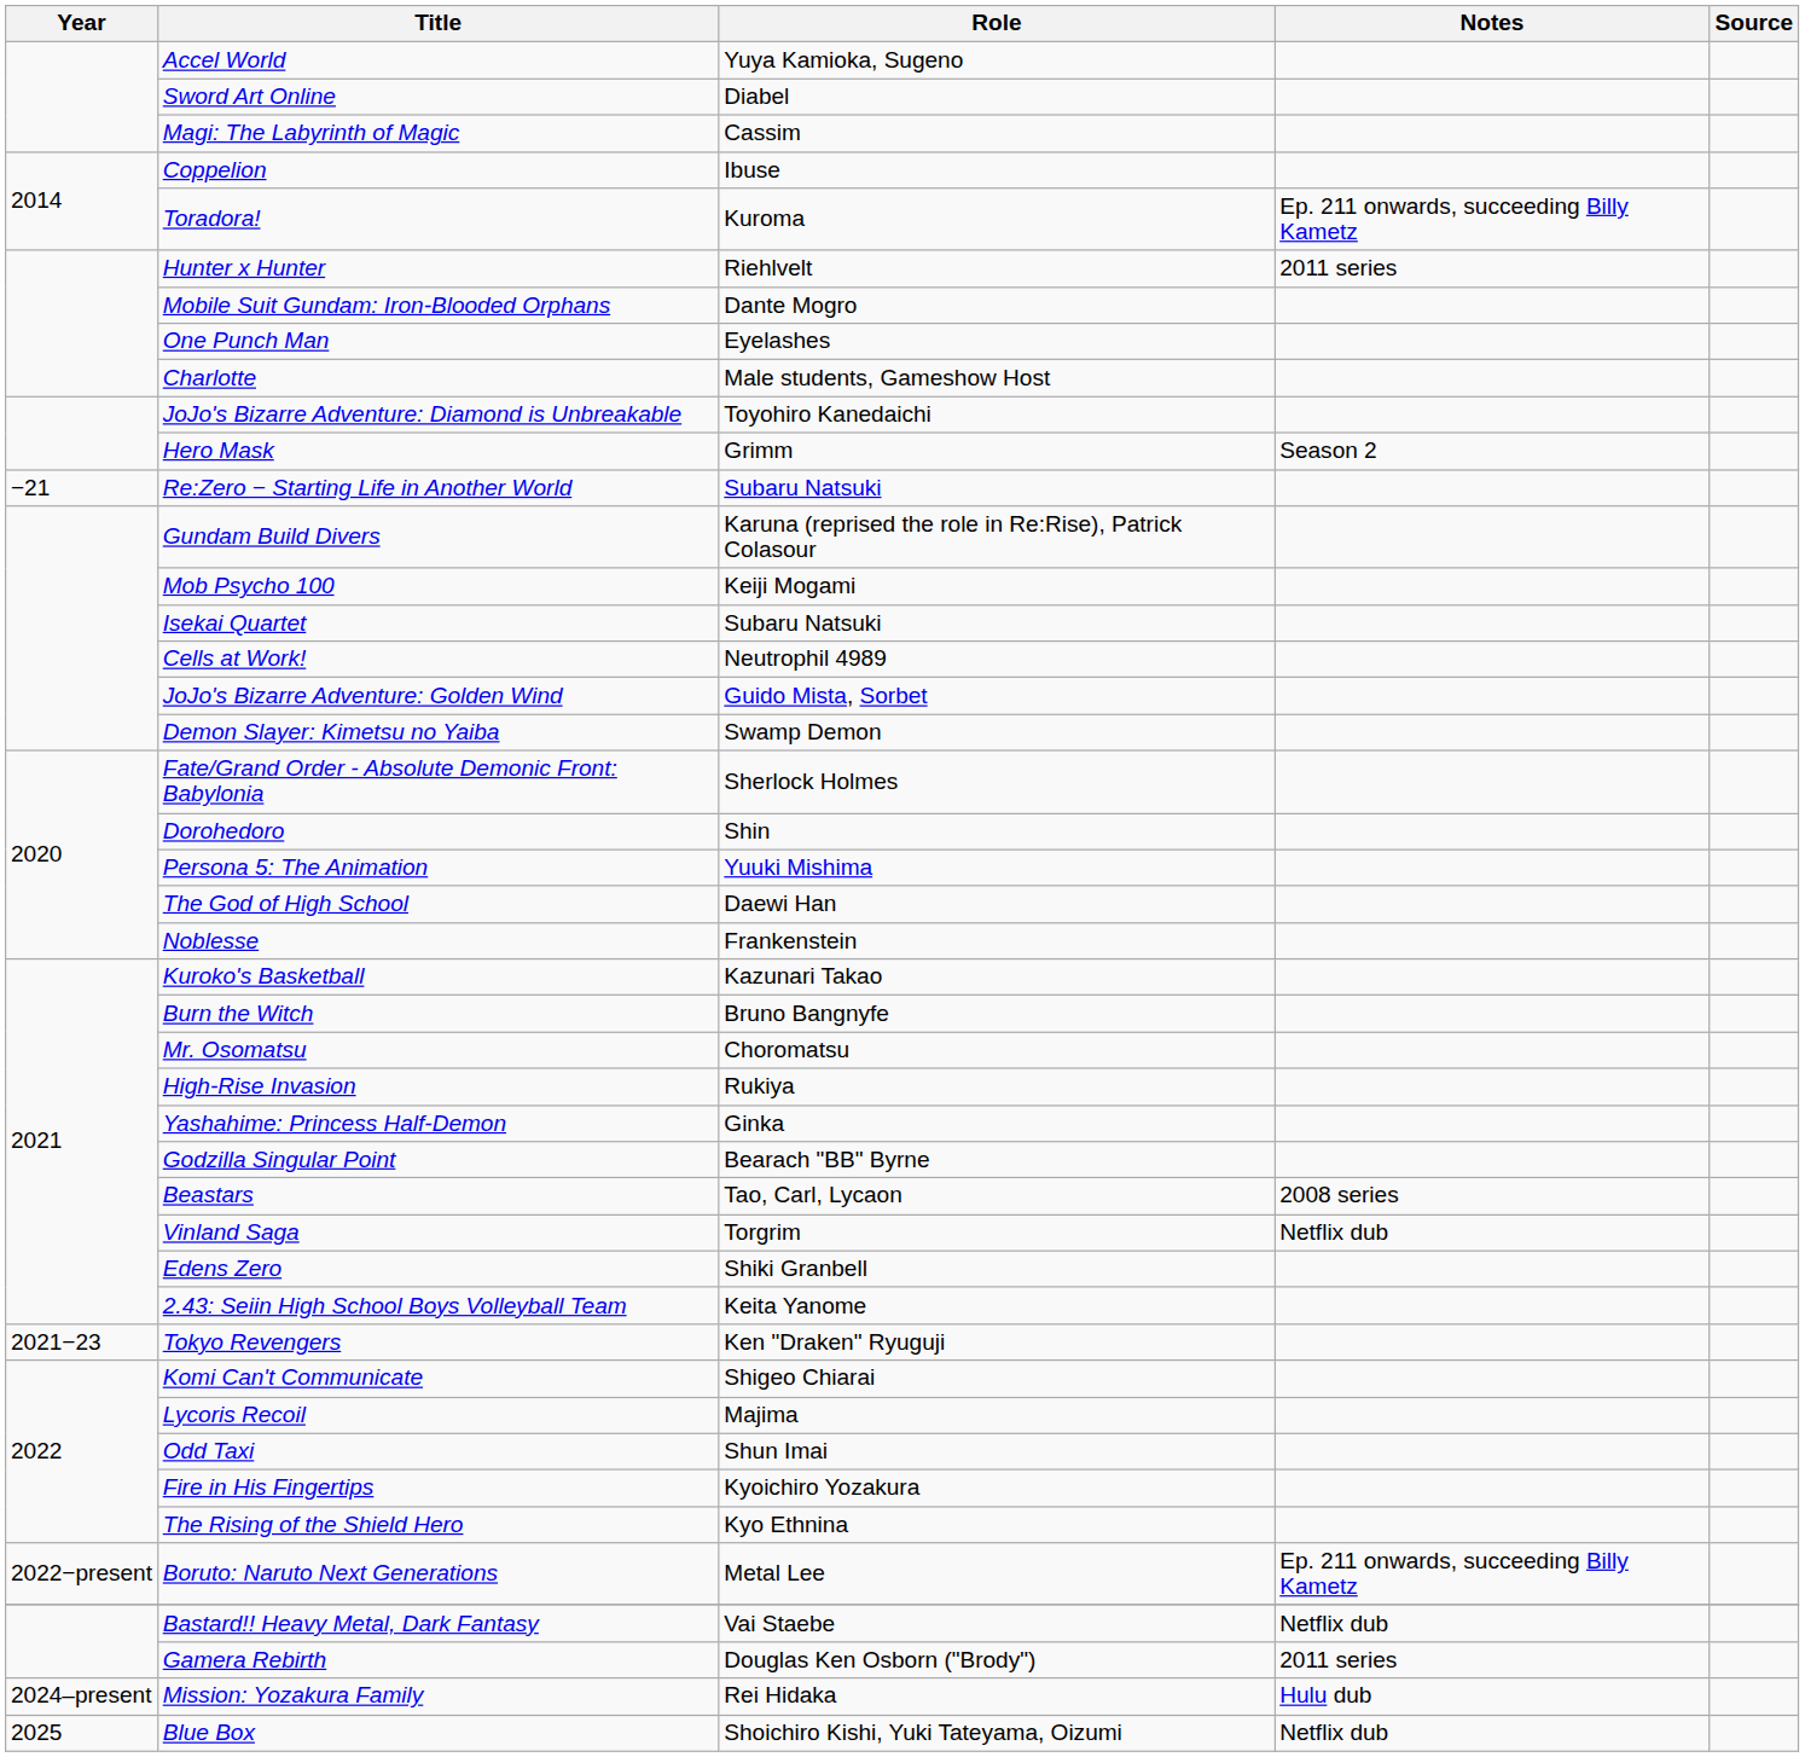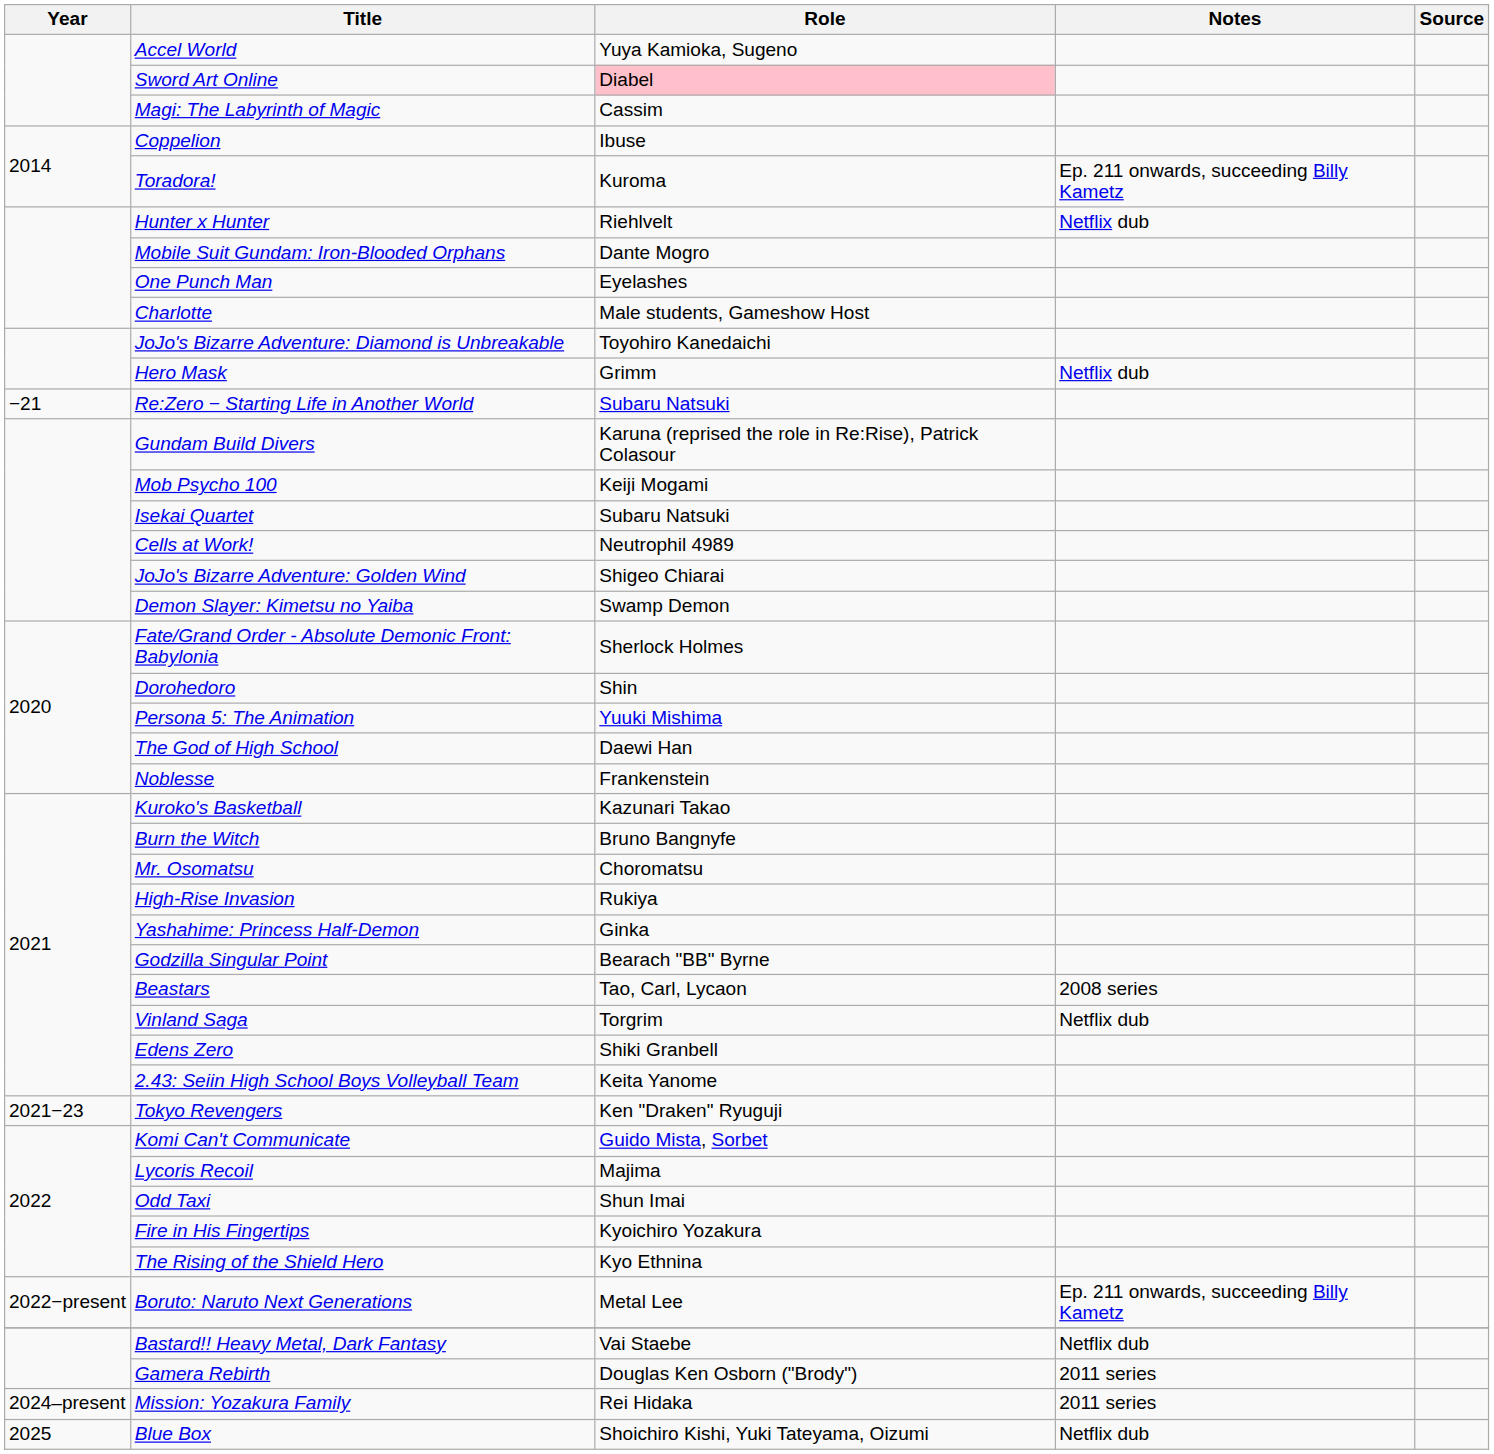Sword Art Online | Role: no background -> pink background
Hunter x Hunter | Notes: 2011 series -> Netflix dub
Hero Mask | Notes: Season 2 -> Netflix dub
JoJo's Bizarre Adventure: Golden Wind | Role: Guido Mista, Sorbet -> Shigeo Chiarai
Komi Can't Communicate | Role: Shigeo Chiarai -> Guido Mista, Sorbet
Mission: Yozakura Family | Notes: Hulu dub -> 2011 series
